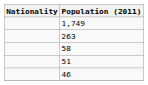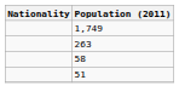- row: 46
